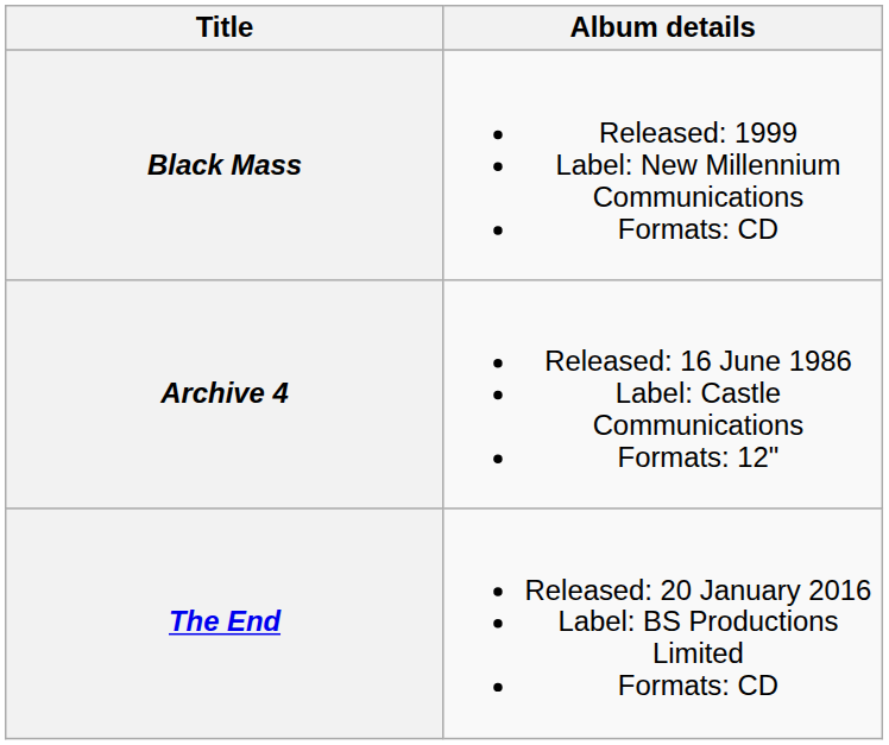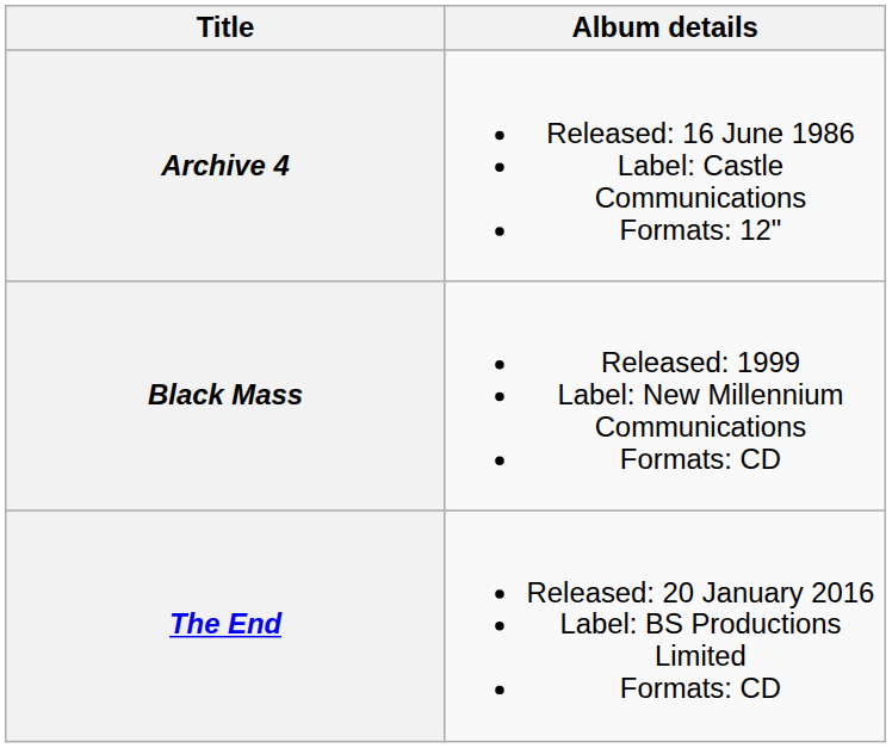rows swapped: Archive 4 <-> Black Mass
